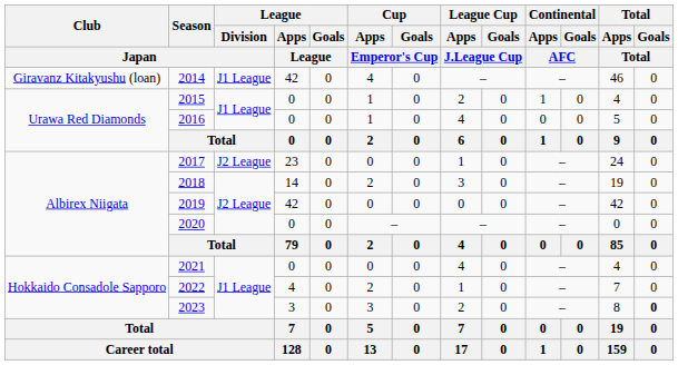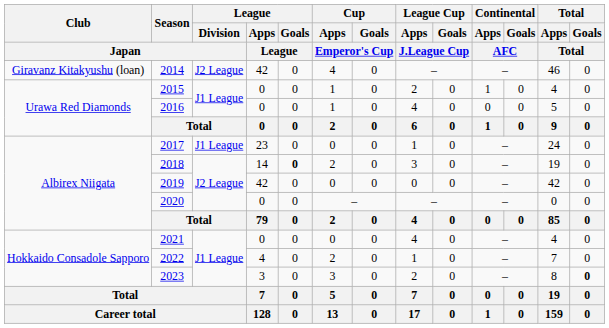2014 | League / Division / Japan: J1 League -> J2 League
2017 | League / Division / Japan: J2 League -> J1 League
2018 | League / Goals / League: normal -> bold
